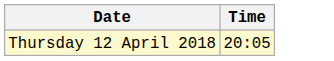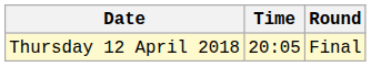+ column: Round | Final
